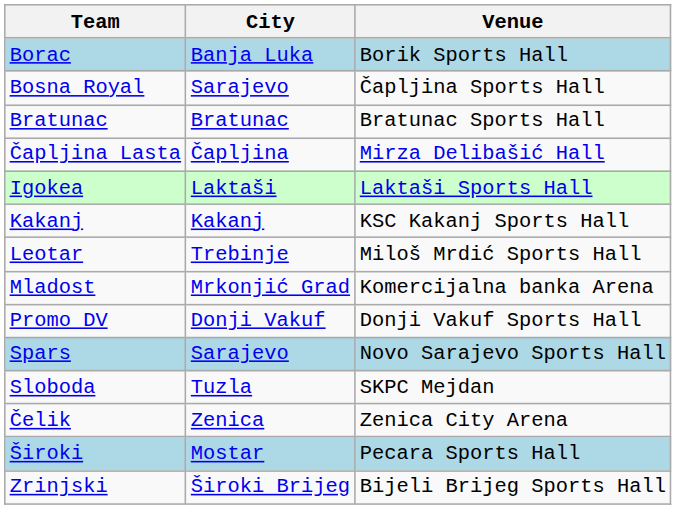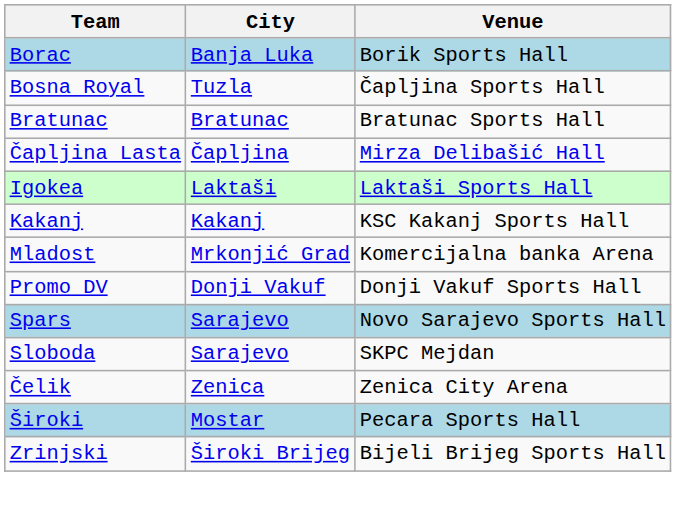Bosna Royal | City: Sarajevo -> Tuzla
- row: Leotar | Trebinje | Miloš Mrdić Sports Hall
Sloboda | City: Tuzla -> Sarajevo
